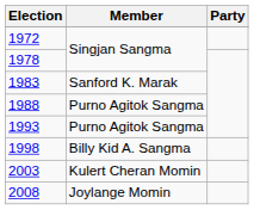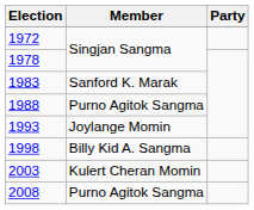1993 | Member: Purno Agitok Sangma -> Joylange Momin
2008 | Member: Joylange Momin -> Purno Agitok Sangma
